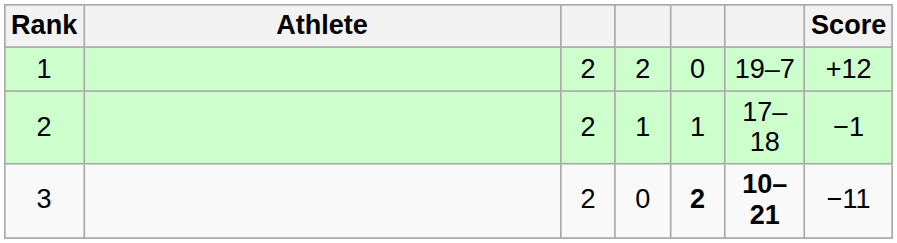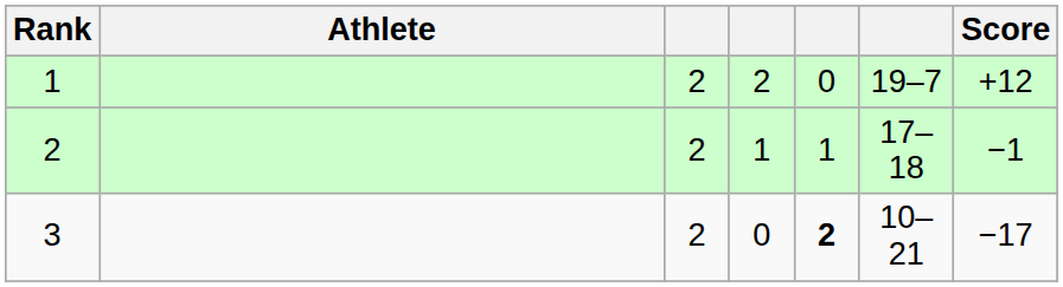3 | column 6: bold -> normal
3 | Score: −11 -> −17
